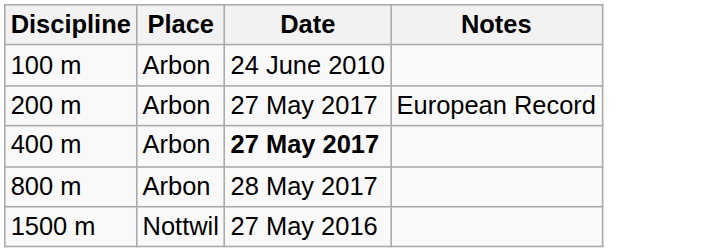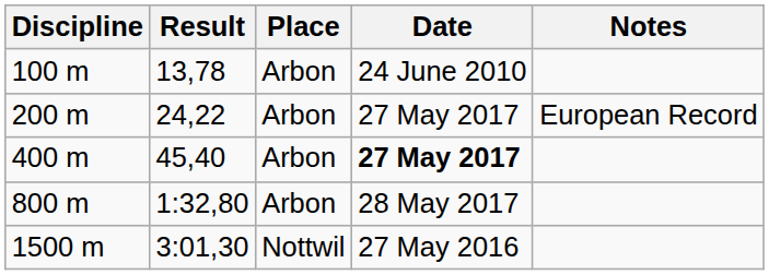+ column: Result | 13,78 | 24,22 | 45,40 | 1:32,80 | 3:01,30
